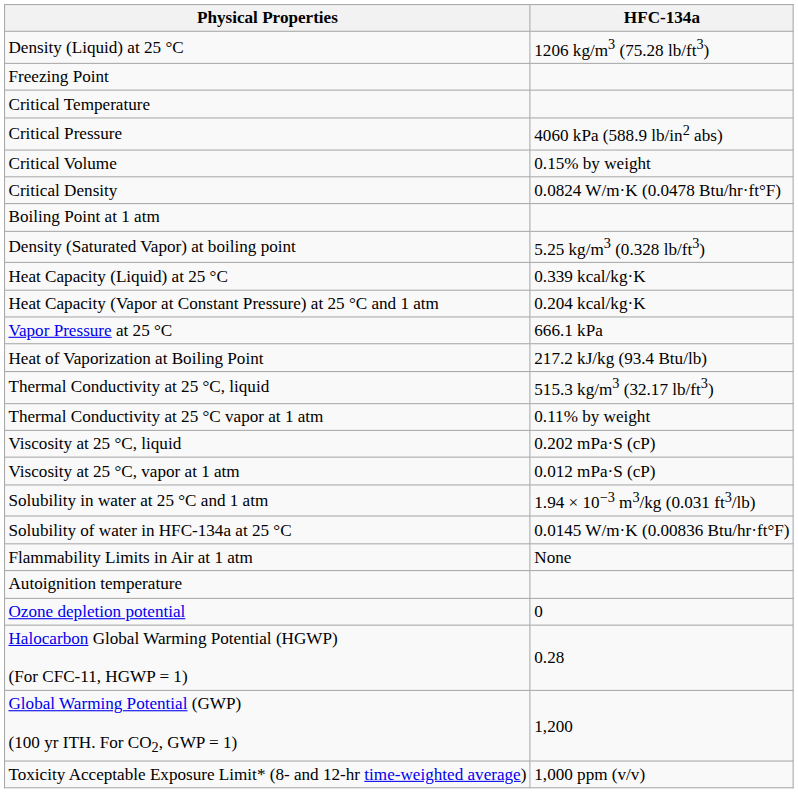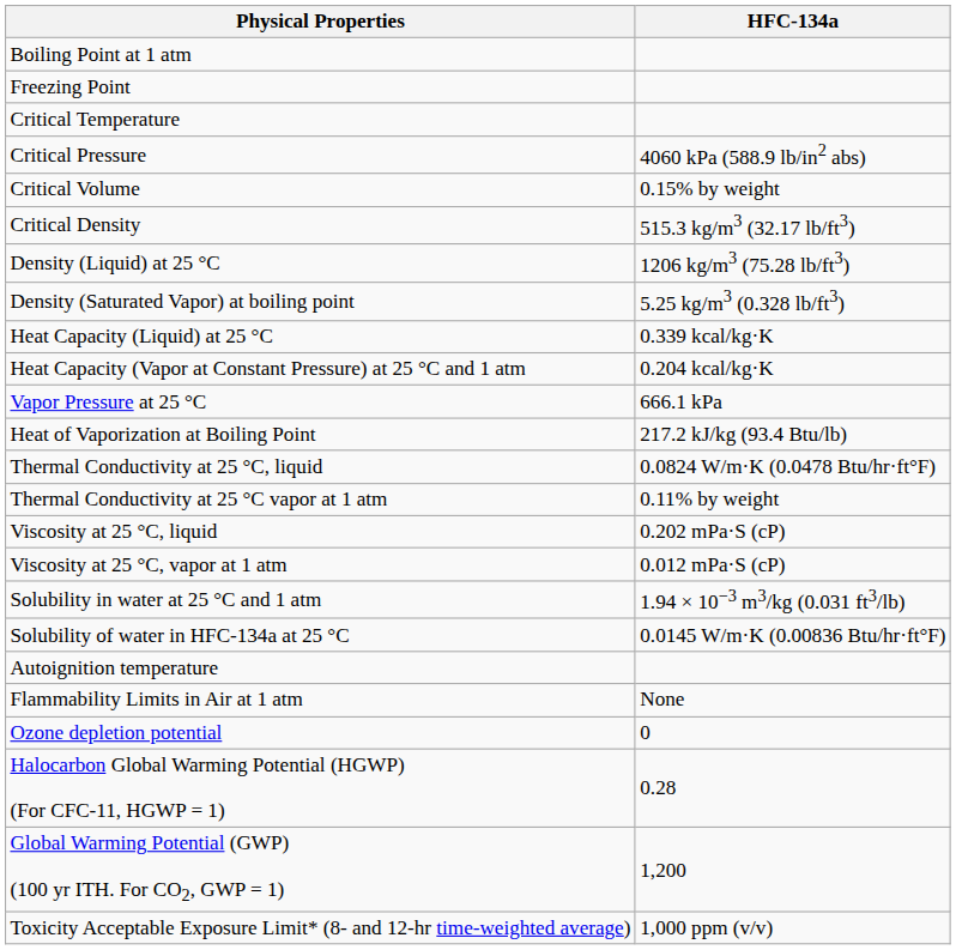rows swapped: Boiling Point at 1 atm <-> Density (Liquid) at 25 °C
Critical Density | HFC-134a: 0.0824 W/m·K (0.0478 Btu/hr·ft°F) -> 515.3 kg/m3 (32.17 lb/ft3)
Thermal Conductivity at 25 °C, liquid | HFC-134a: 515.3 kg/m3 (32.17 lb/ft3) -> 0.0824 W/m·K (0.0478 Btu/hr·ft°F)
rows swapped: Flammability Limits in Air at 1 atm <-> Autoignition temperature
